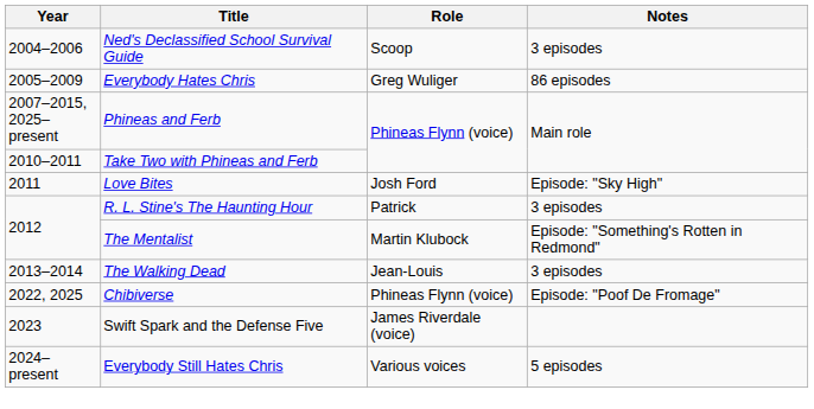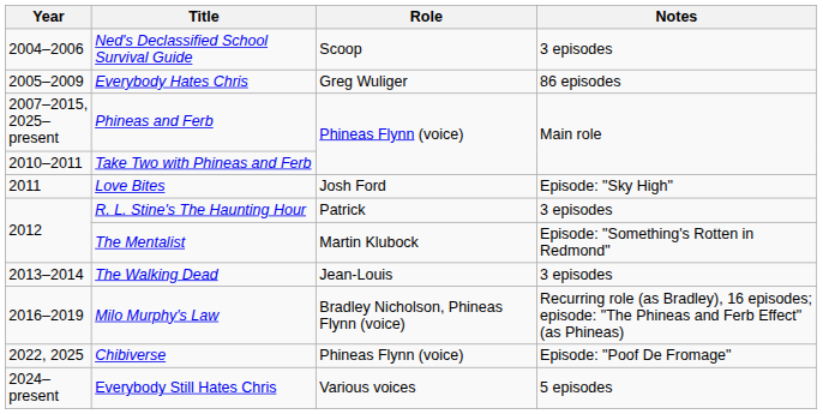+ row: 2016–2019 | Milo Murphy's Law | Bradley Nicholson, Phineas Flynn (voice) | Recurring role (as Bradley), 16 episodes; episode: "The Phineas and Ferb Effect" (as Phineas)
- row: 2023 | Swift Spark and the Defense Five | James Riverdale (voice)
